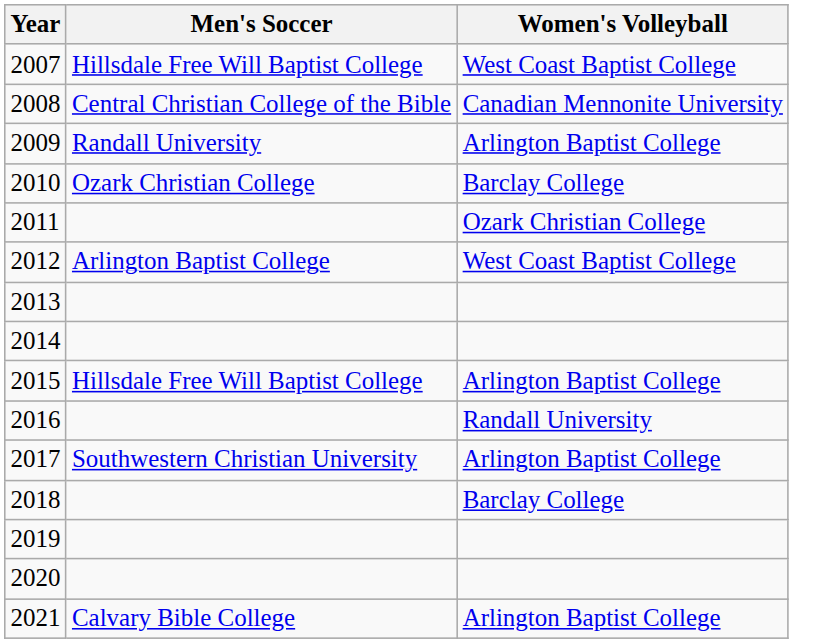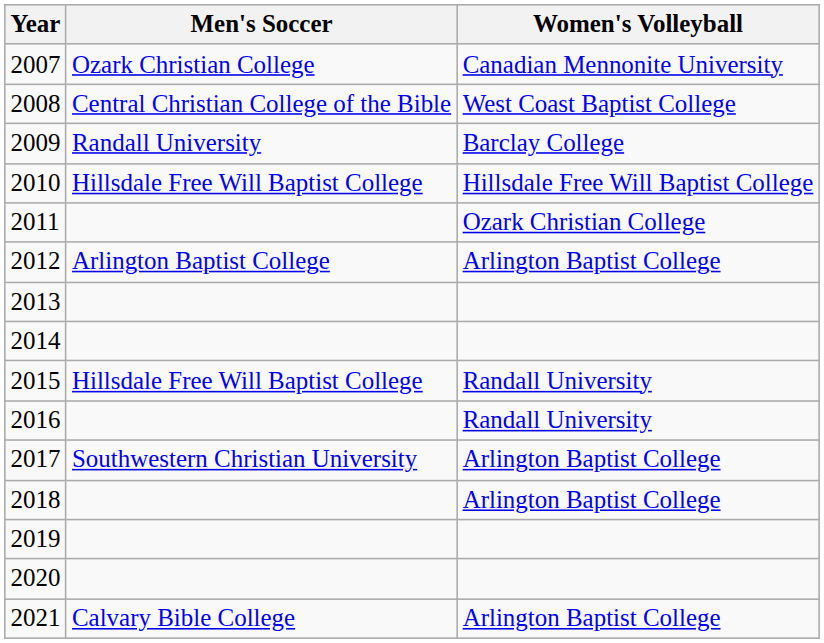2007 | Men's Soccer: Hillsdale Free Will Baptist College -> Ozark Christian College
2007 | Women's Volleyball: West Coast Baptist College -> Canadian Mennonite University
2008 | Women's Volleyball: Canadian Mennonite University -> West Coast Baptist College
2009 | Women's Volleyball: Arlington Baptist College -> Barclay College
2010 | Men's Soccer: Ozark Christian College -> Hillsdale Free Will Baptist College
2010 | Women's Volleyball: Barclay College -> Hillsdale Free Will Baptist College
2012 | Women's Volleyball: West Coast Baptist College -> Arlington Baptist College
2015 | Women's Volleyball: Arlington Baptist College -> Randall University
2018 | Women's Volleyball: Barclay College -> Arlington Baptist College
